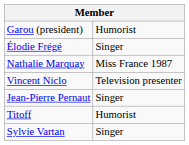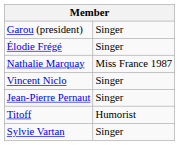Garou (president) | column 2: Humorist -> Singer
Vincent Niclo | column 2: Television presenter -> Singer
